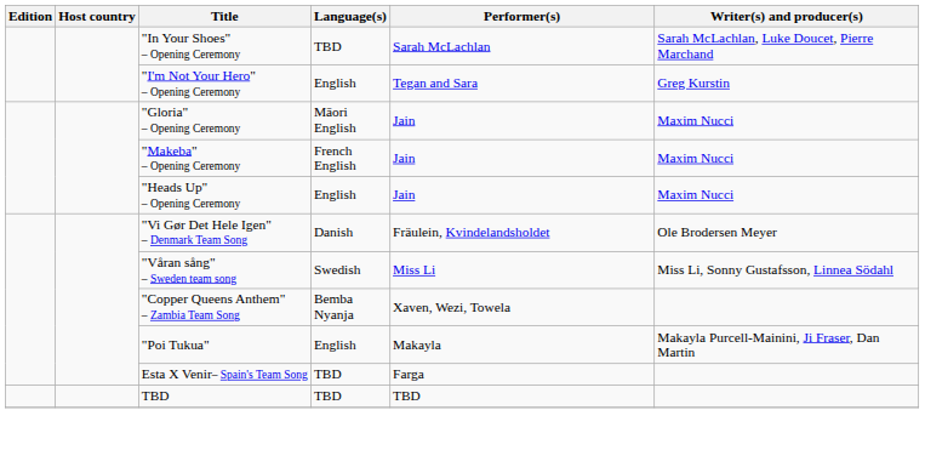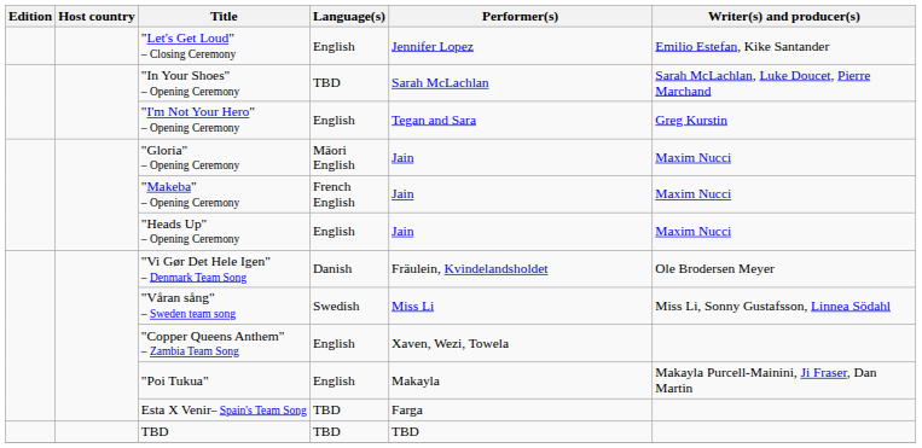+ row: "Let's Get Loud" – Closing Ceremony | English | Jennifer Lopez | Emilio Estefan, Kike Santander
"Copper Queens Anthem" – Zambia Team Song | Language(s): Bemba Nyanja -> English
